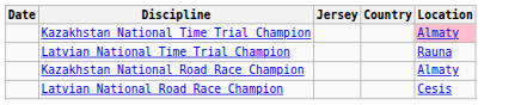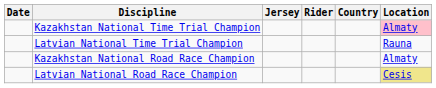+ column: Rider
Latvian National Road Race Champion | Location: no background -> khaki background
